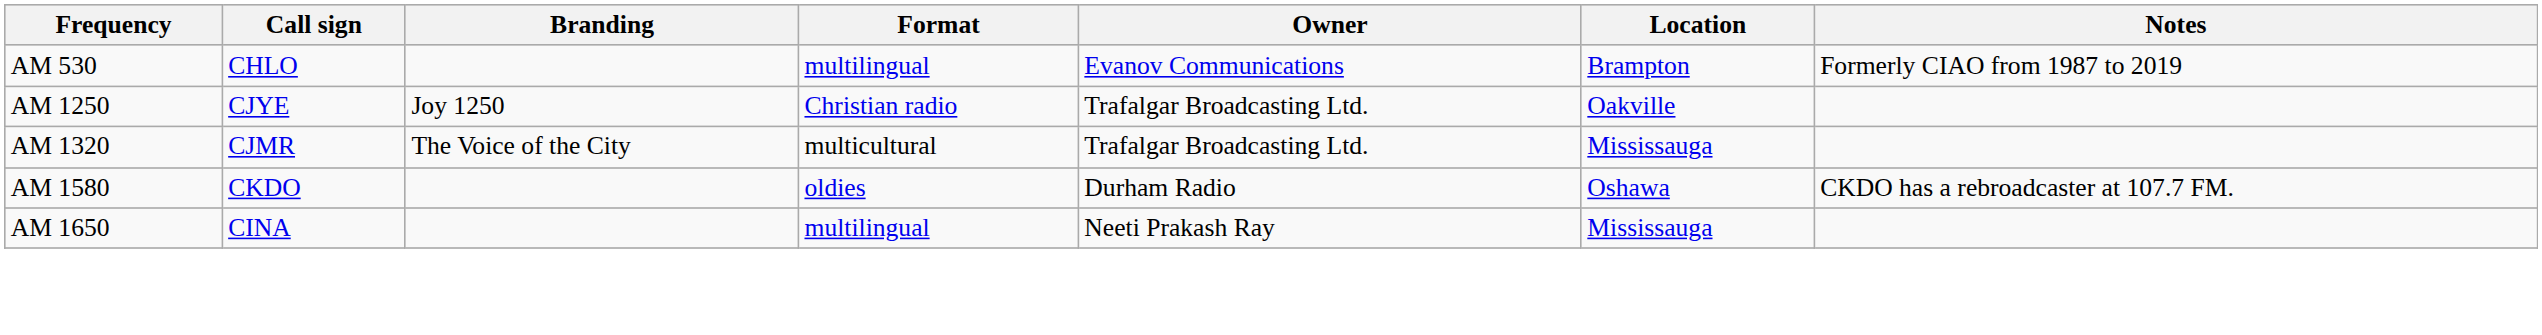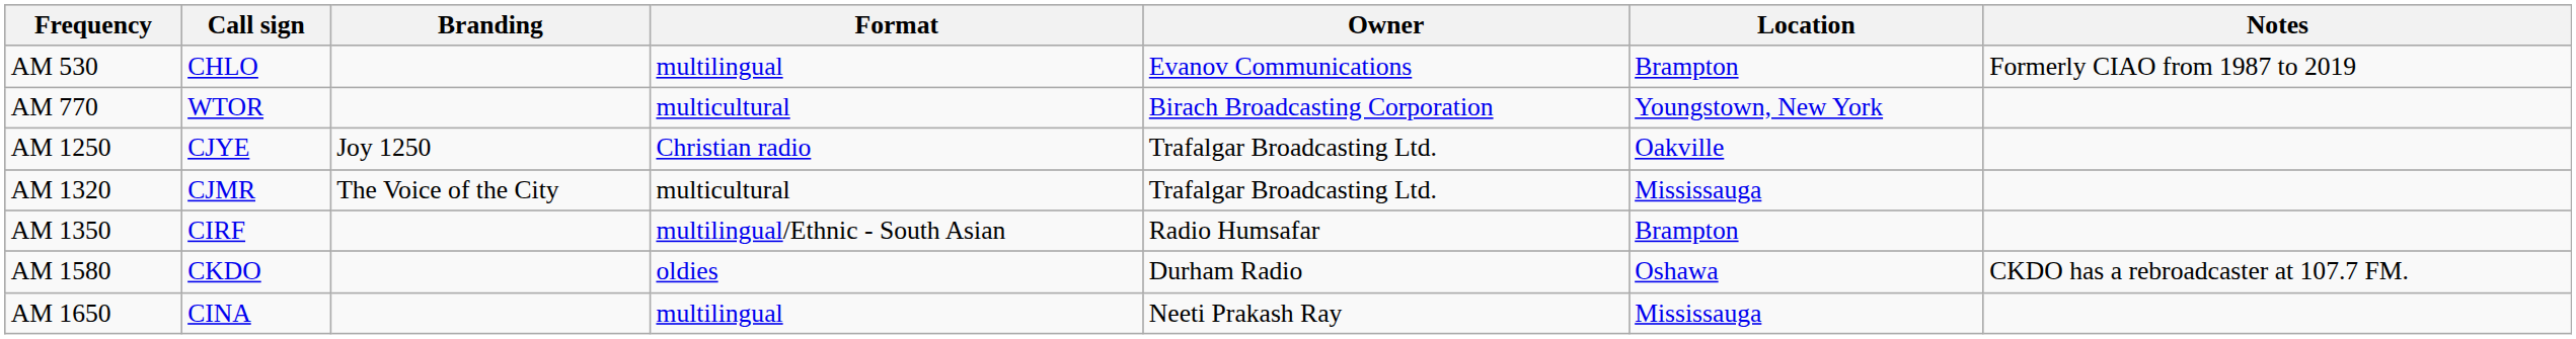+ row: AM 770 | WTOR | multicultural | Birach Broadcasting Corporation | Youngstown, New York
+ row: AM 1350 | CIRF | multilingual/Ethnic - South Asian | Radio Humsafar | Brampton
